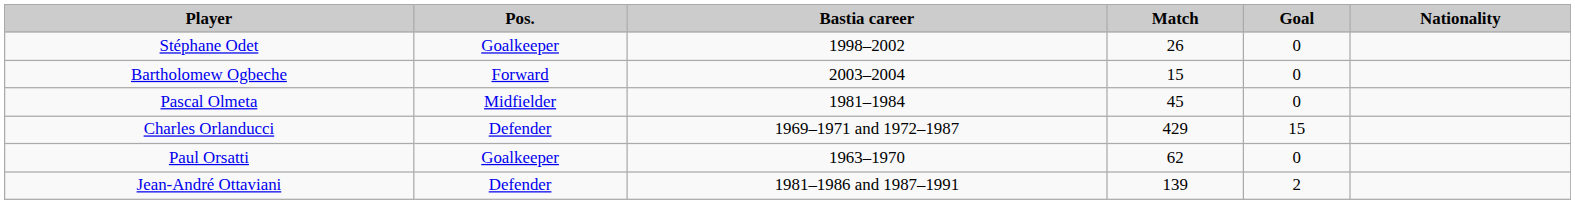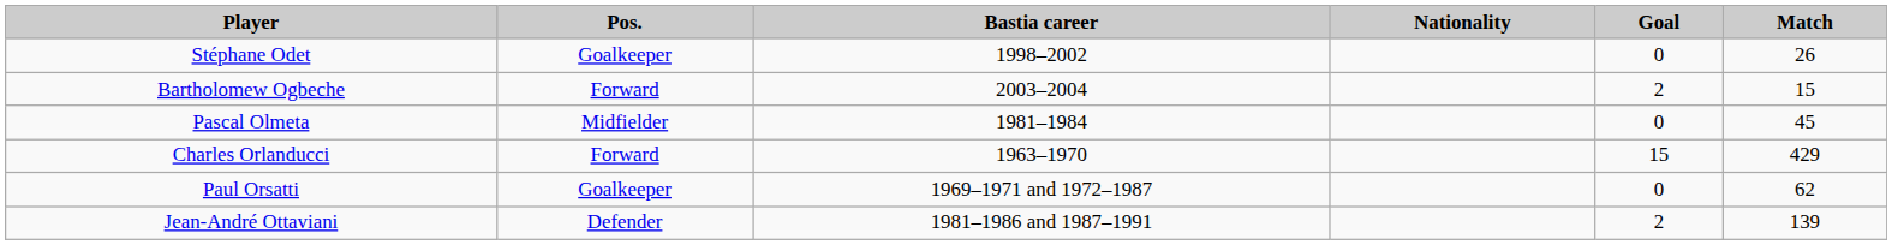columns swapped: Match <-> Nationality
Bartholomew Ogbeche | Goal: 0 -> 2
Charles Orlanducci | Pos.: Defender -> Forward
Charles Orlanducci | Bastia career: 1969–1971 and 1972–1987 -> 1963–1970
Paul Orsatti | Bastia career: 1963–1970 -> 1969–1971 and 1972–1987
